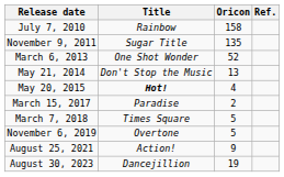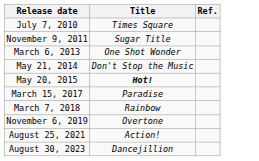- column: Oricon | 158 | 135 | 52 | 13 | 4 | 2 | 5 | 5 | 9 | 19
July 7, 2010 | Title: Rainbow -> Times Square
March 7, 2018 | Title: Times Square -> Rainbow
